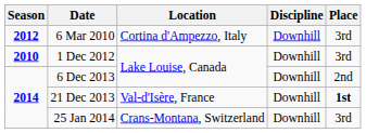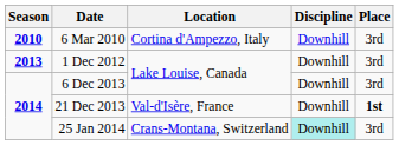6 Mar 2010 | Season: 2012 -> 2010
1 Dec 2012 | Season: 2010 -> 2013
6 Dec 2013 | Place: 2nd -> 3rd
25 Jan 2014 | Discipline: no background -> paleturquoise background
